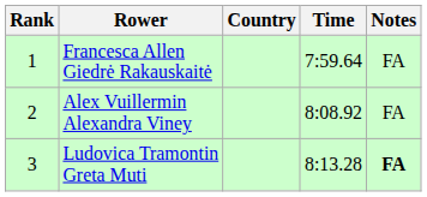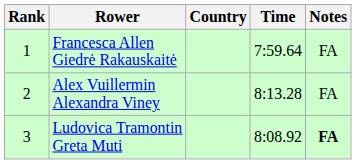Alex Vuillermin Alexandra Viney | Time: 8:08.92 -> 8:13.28
Ludovica Tramontin Greta Muti | Time: 8:13.28 -> 8:08.92
